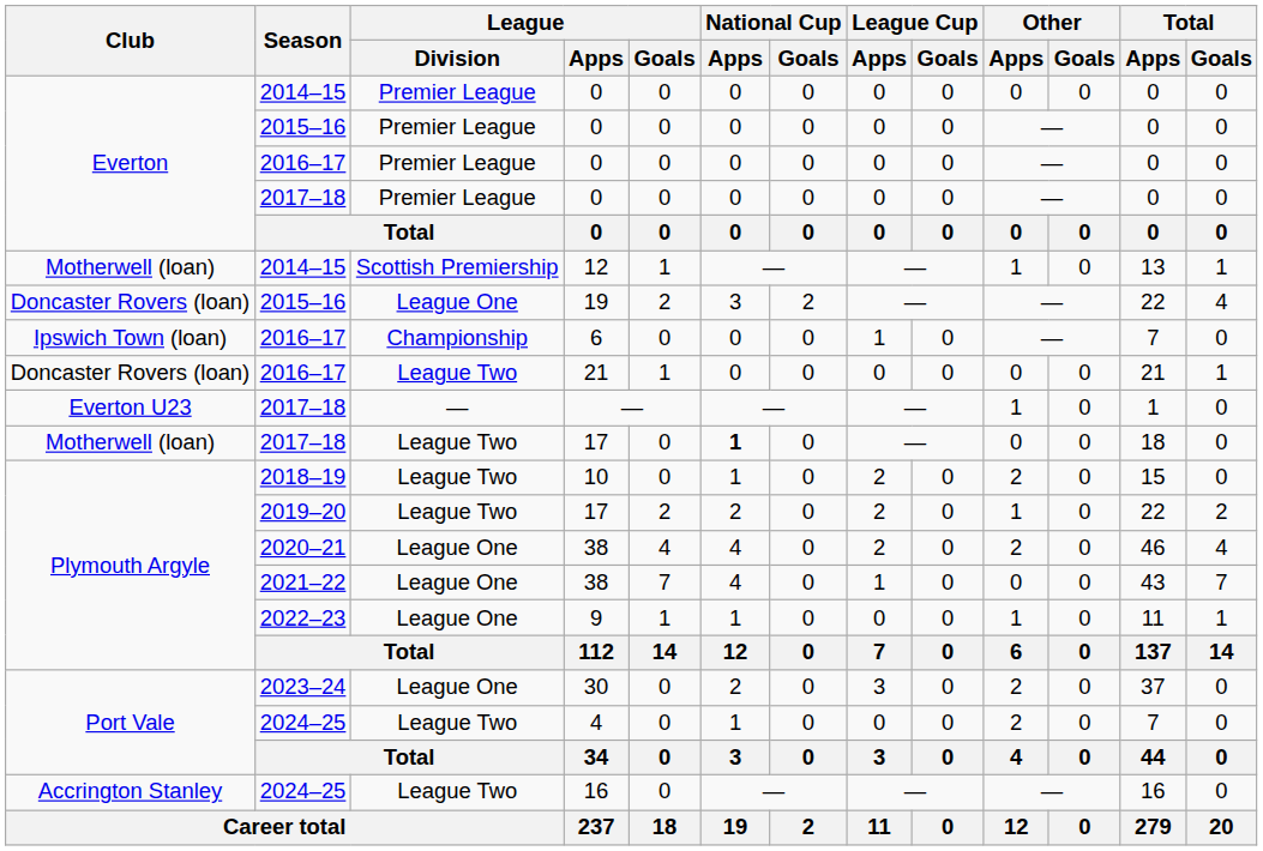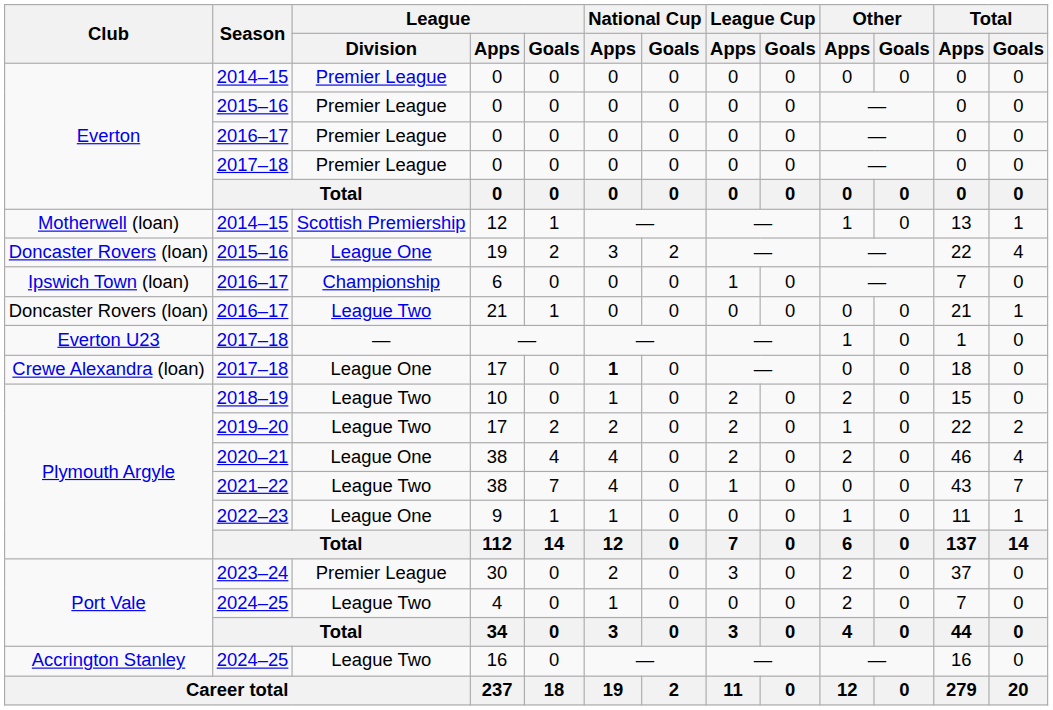2017–18 / 17 | Club: Motherwell (loan) -> Crewe Alexandra (loan)
2017–18 / 17 | League / Division: League Two -> League One
2021–22 / 38 | League / Division: League One -> League Two
30 | League / Division: League One -> Premier League
